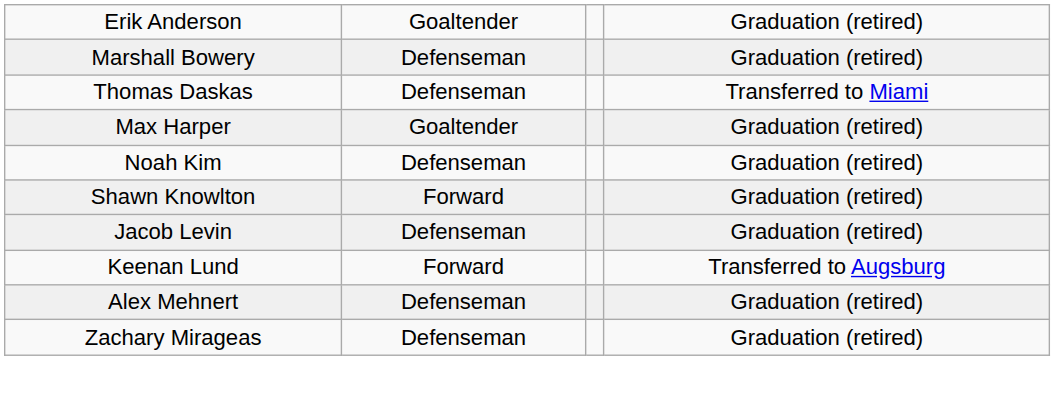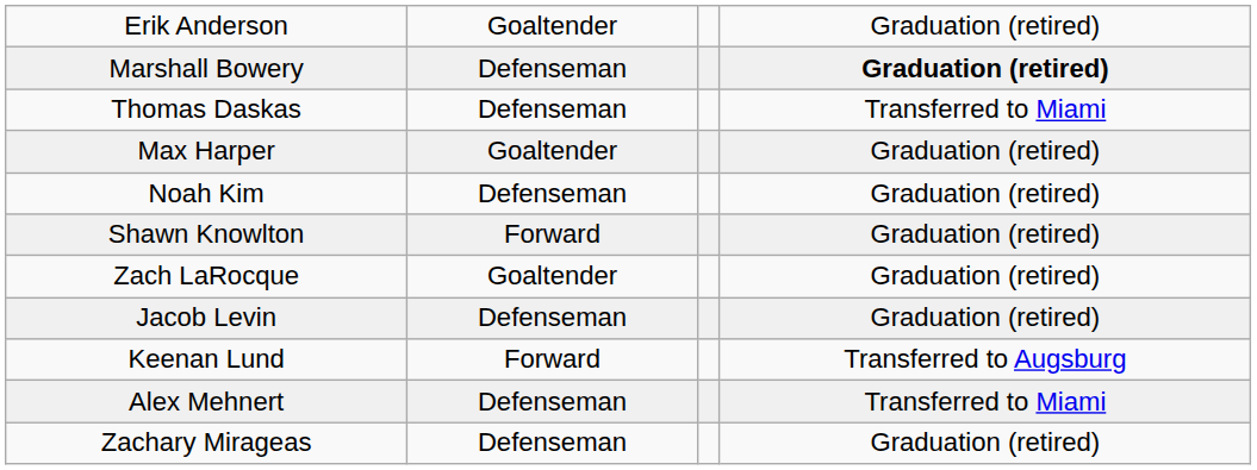Marshall Bowery | column 4: normal -> bold
+ row: Zach LaRocque | Goaltender | Graduation (retired)
Alex Mehnert | column 4: Graduation (retired) -> Transferred to Miami
